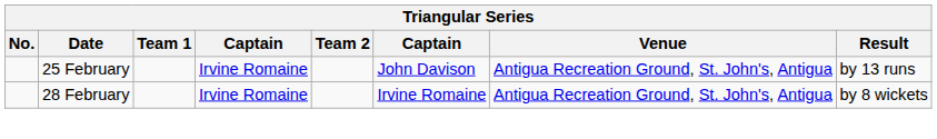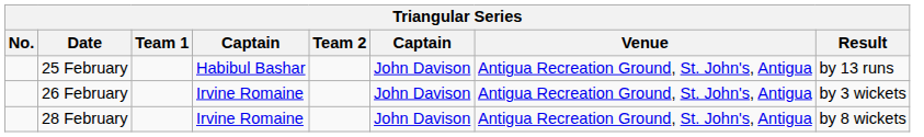25 February | column 4: Irvine Romaine -> Habibul Bashar
+ row: 26 February | Irvine Romaine | John Davison | Antigua Recreation Ground, St. John's, Antigua | by 3 wickets
28 February | column 6: Irvine Romaine -> John Davison
